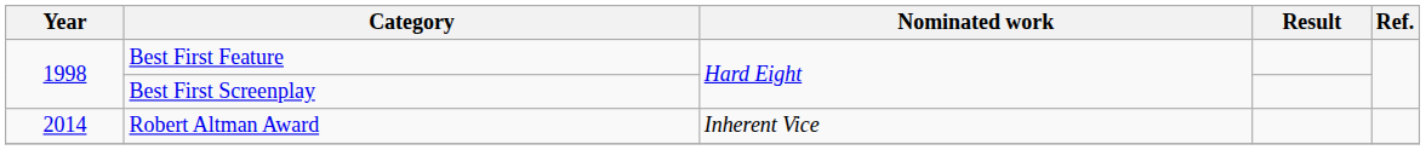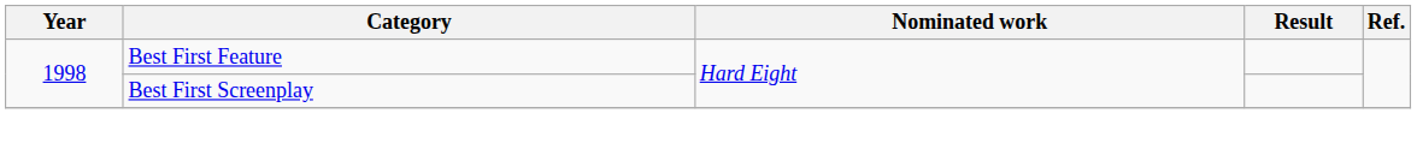- row: 2014 | Robert Altman Award | Inherent Vice
